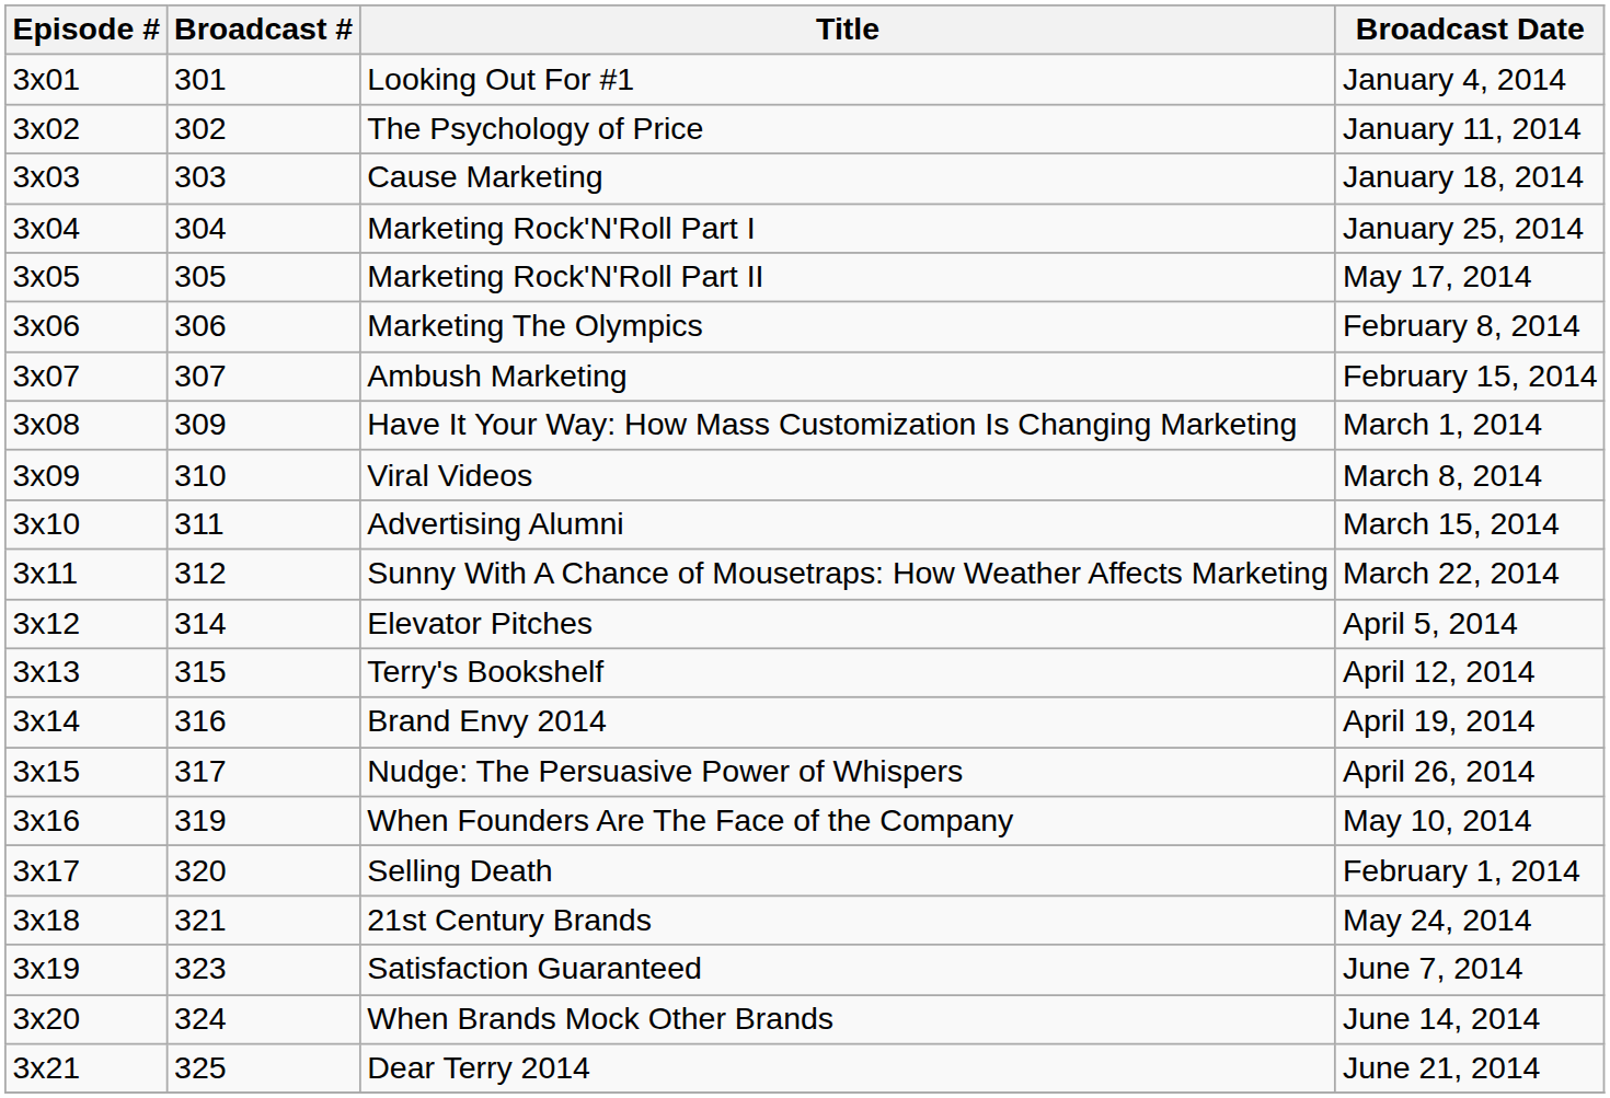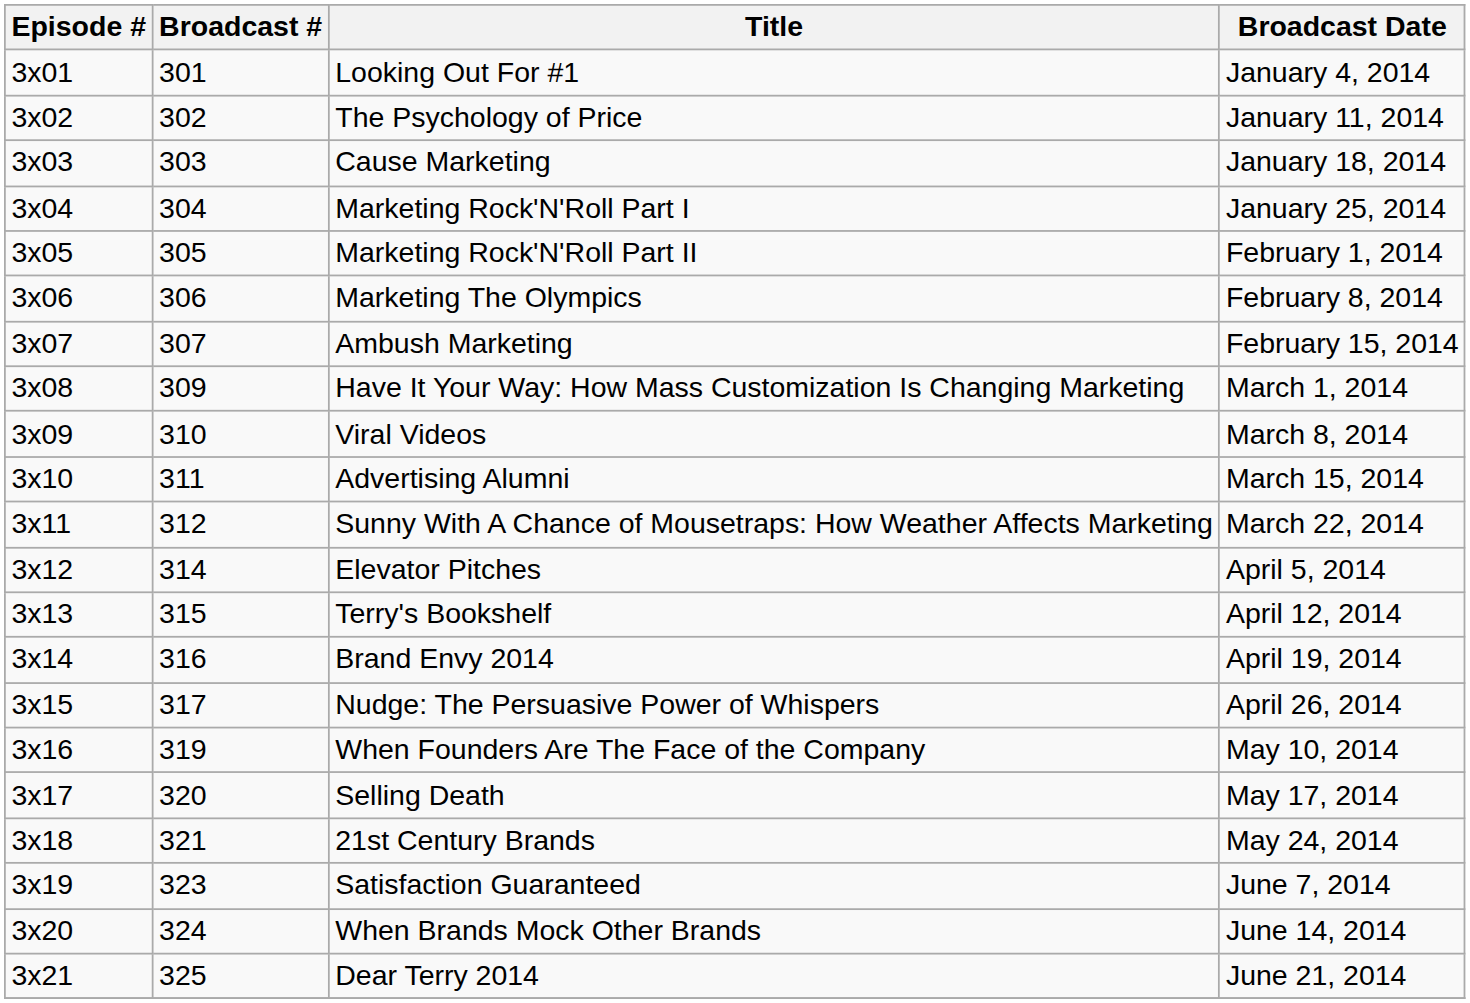Marketing Rock'N'Roll Part II | Broadcast Date: May 17, 2014 -> February 1, 2014
Selling Death | Broadcast Date: February 1, 2014 -> May 17, 2014
